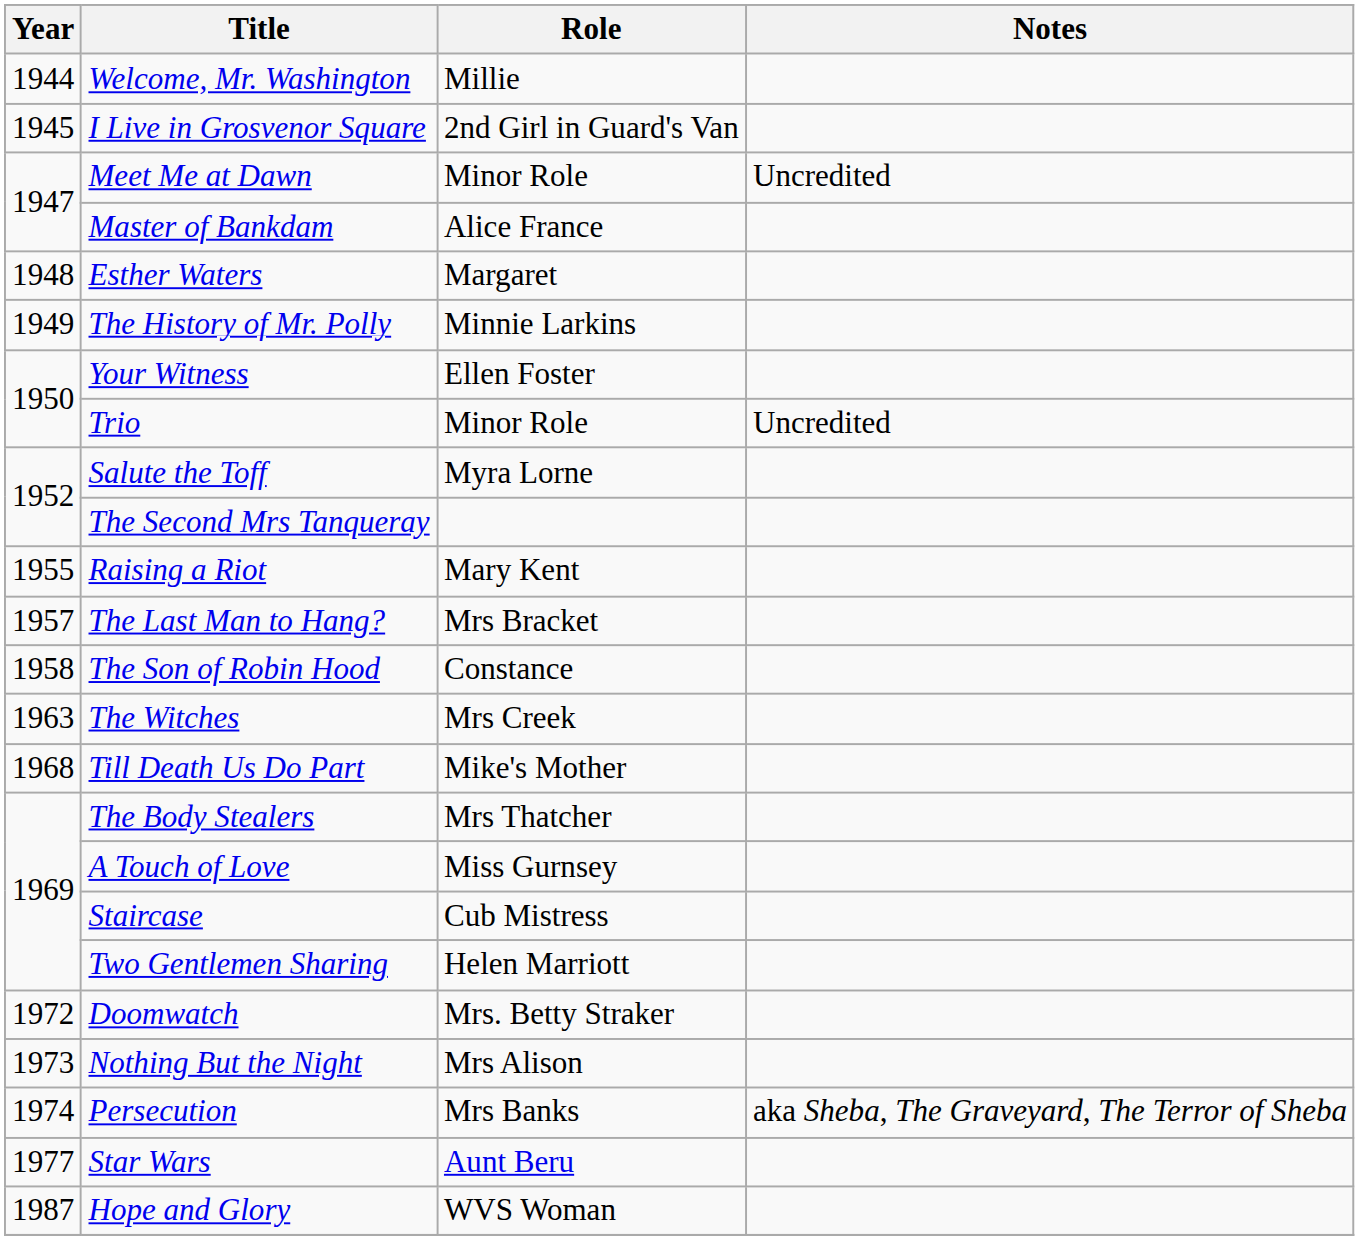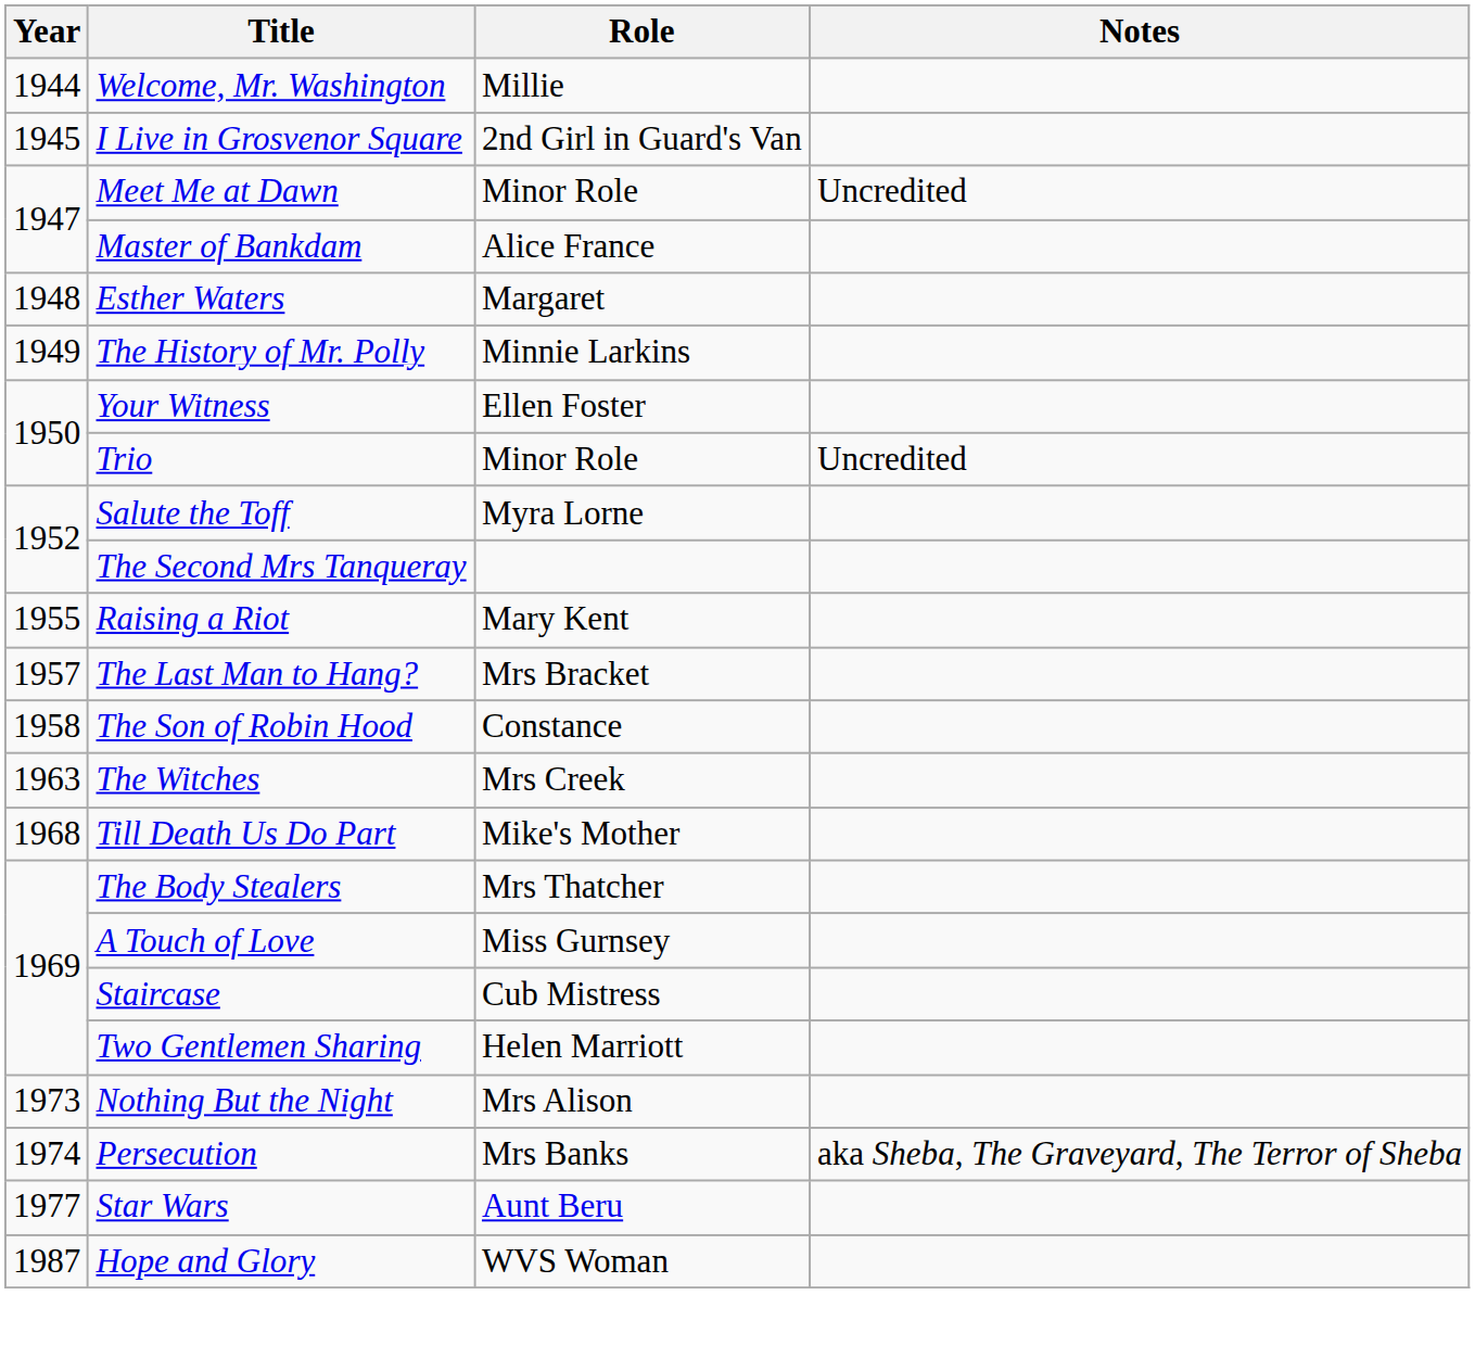- row: 1972 | Doomwatch | Mrs. Betty Straker
